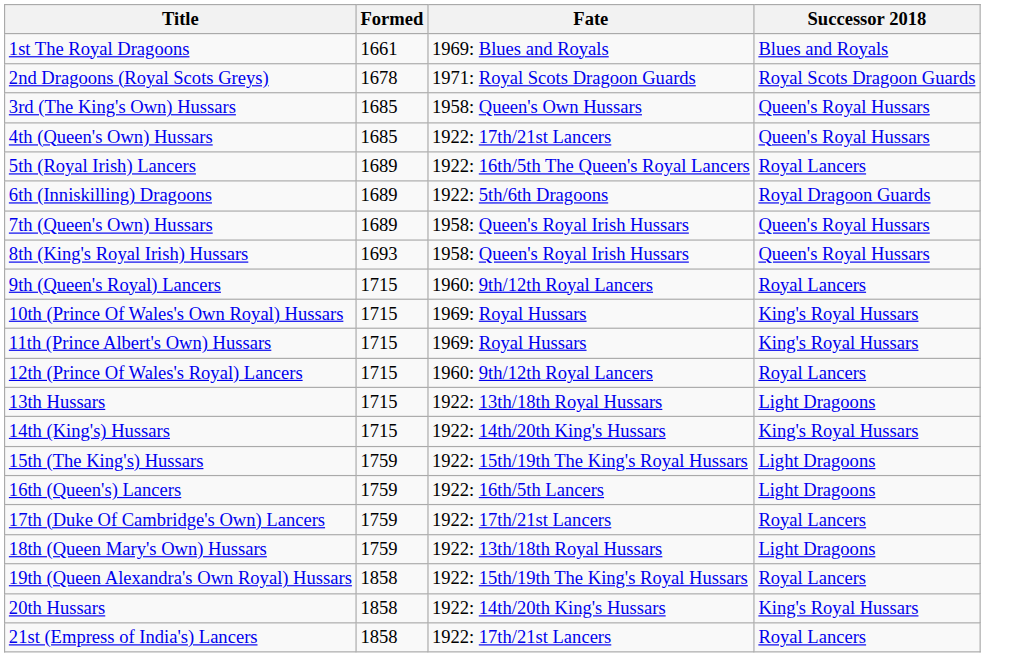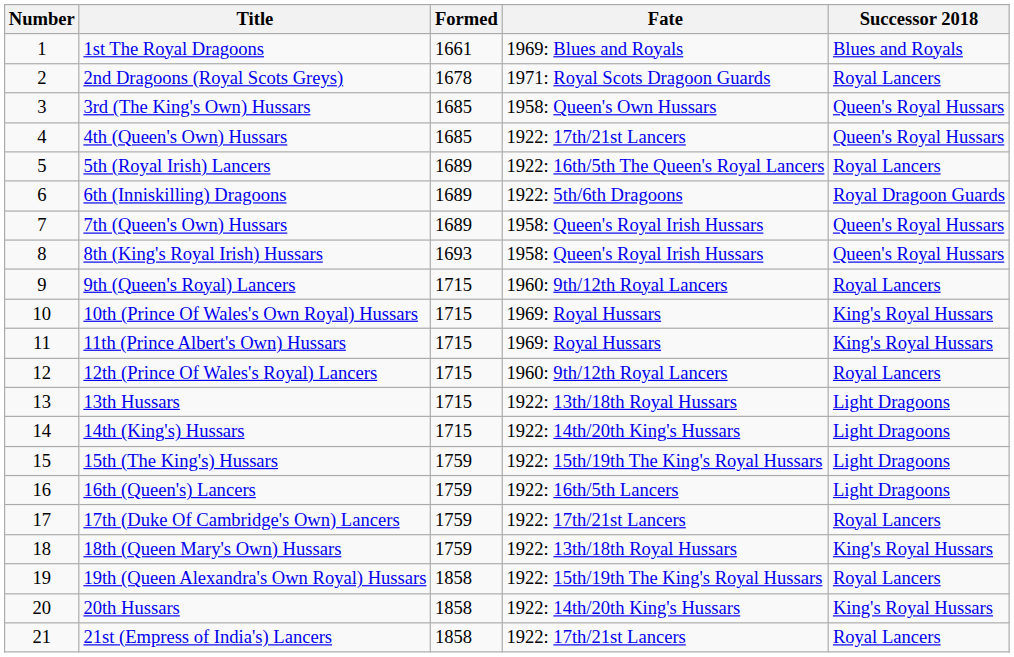+ column: Number | 1 | 2 | 3 | 4 | 5 | 6 | 7 | 8 | 9 | 10 | 11 | 12 | 13 | 14 | 15 | 16 | 17 | 18 | 19 | 20 | 21
2nd Dragoons (Royal Scots Greys) | Successor 2018: Royal Scots Dragoon Guards -> Royal Lancers
14th (King's) Hussars | Successor 2018: King's Royal Hussars -> Light Dragoons
18th (Queen Mary's Own) Hussars | Successor 2018: Light Dragoons -> King's Royal Hussars
